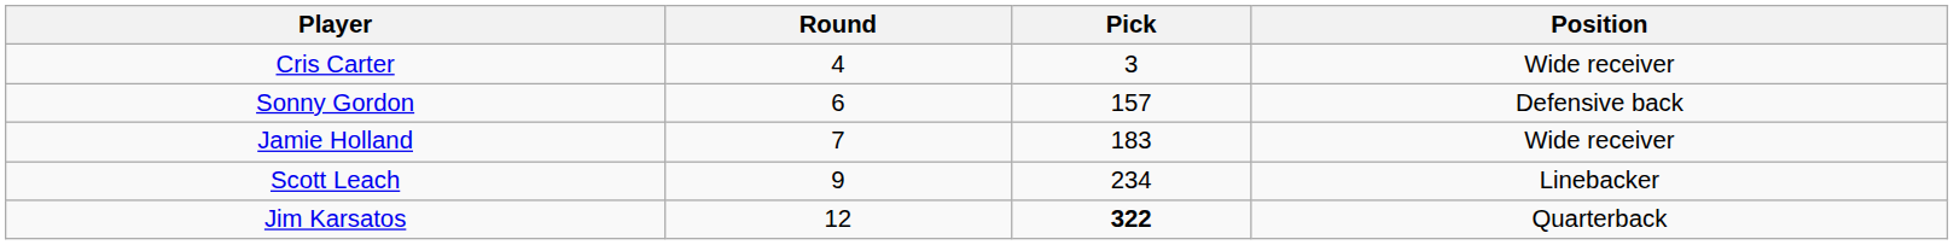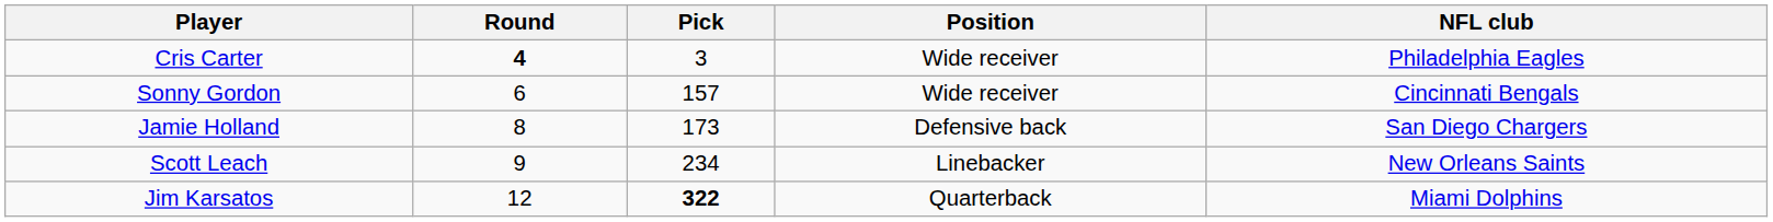+ column: NFL club | Philadelphia Eagles | Cincinnati Bengals | San Diego Chargers | New Orleans Saints | Miami Dolphins
Cris Carter | Round: normal -> bold
Sonny Gordon | Position: Defensive back -> Wide receiver
Jamie Holland | Round: 7 -> 8
Jamie Holland | Pick: 183 -> 173
Jamie Holland | Position: Wide receiver -> Defensive back
